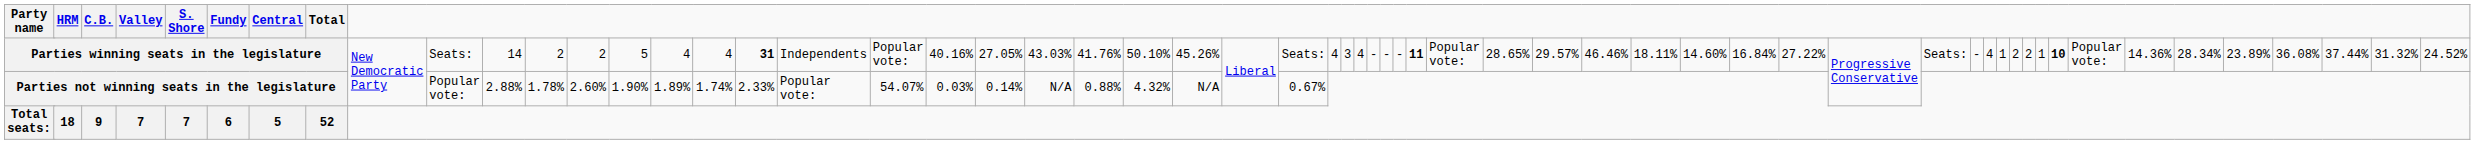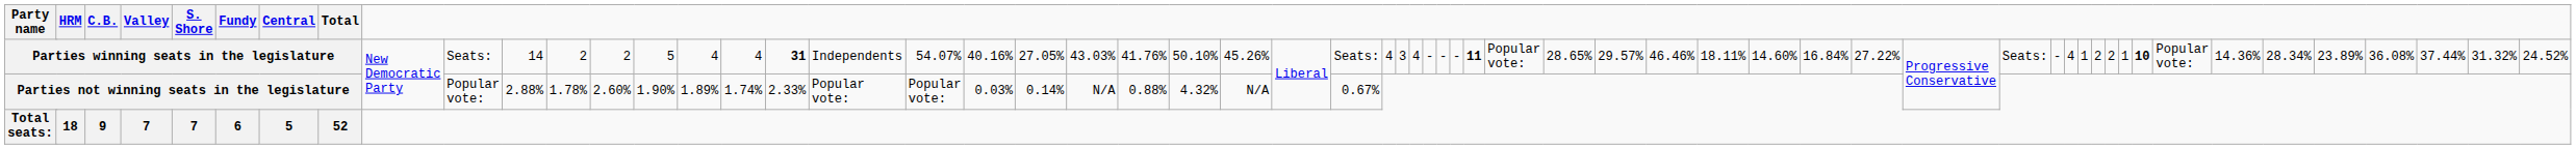Parties winning seats in the legislature | column 21: Popular vote: -> 54.07%
Parties not winning seats in the legislature | column 21: 54.07% -> Popular vote:
